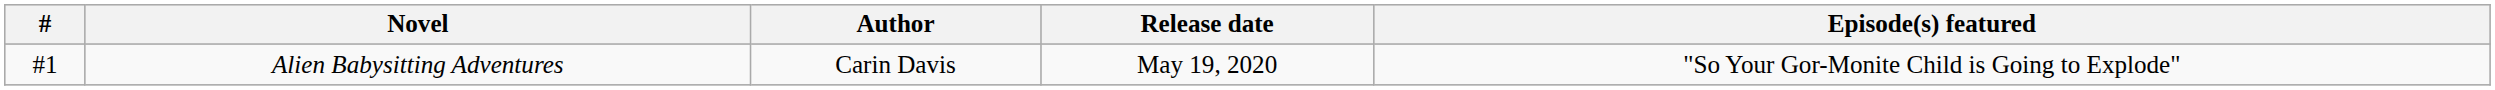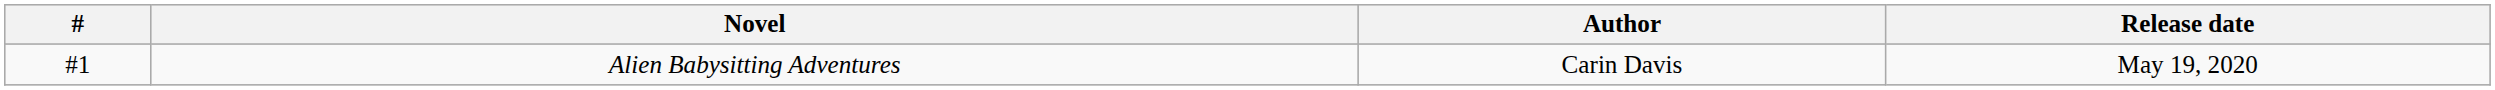- column: Episode(s) featured | "So Your Gor-Monite Child is Going to Explode"
